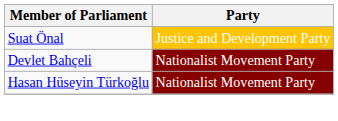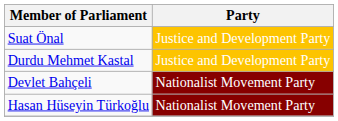+ row: Durdu Mehmet Kastal | Justice and Development Party
